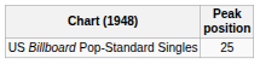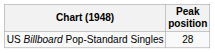US Billboard Pop-Standard Singles | Peak position: 25 -> 28
